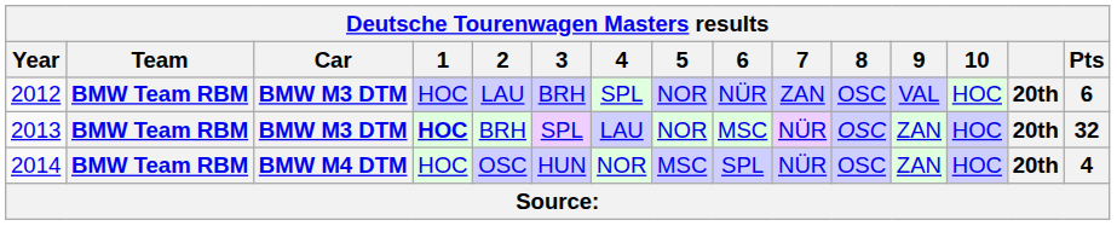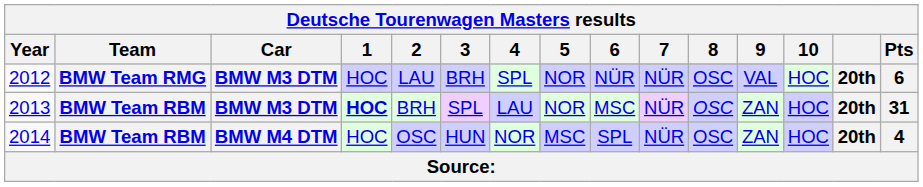2012 | Team: BMW Team RBM -> BMW Team RMG
2012 | 7: ZAN -> NÜR
2013 | Pts: 32 -> 31
